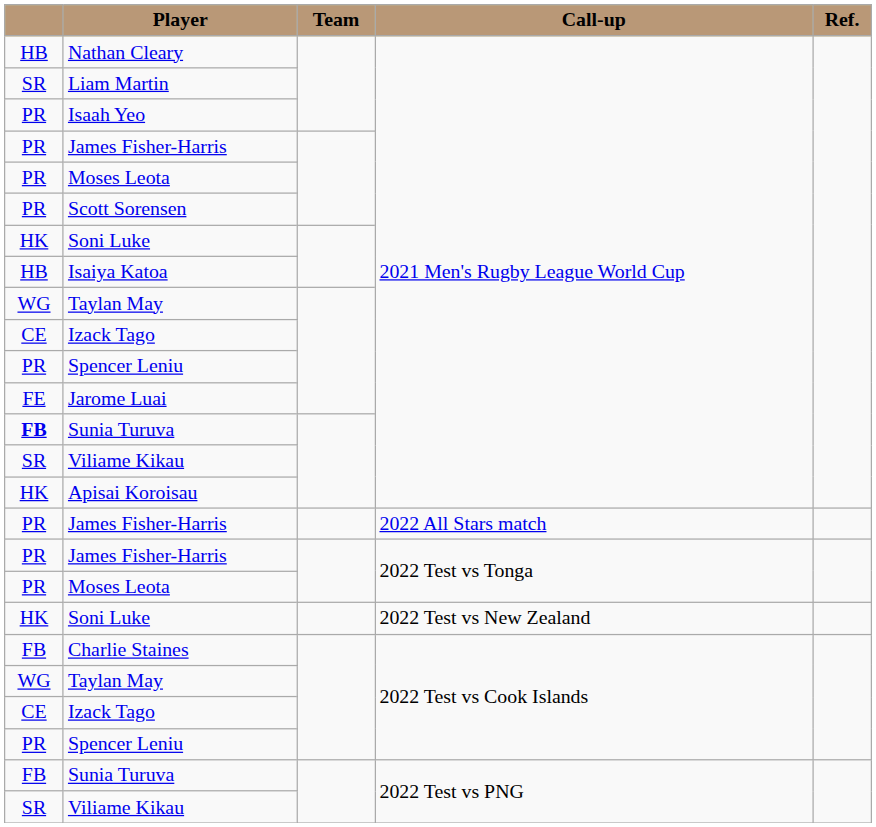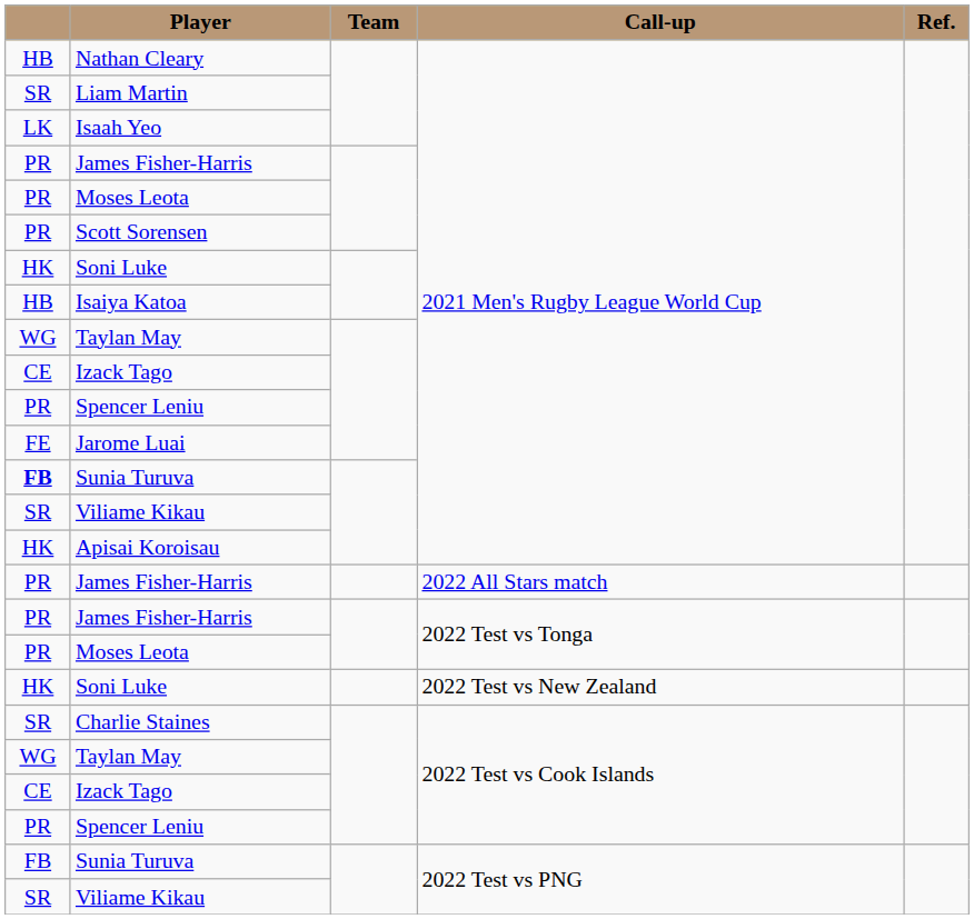Isaah Yeo | column 1: PR -> LK
Charlie Staines | column 1: FB -> SR
